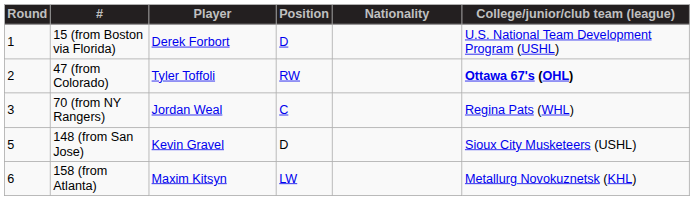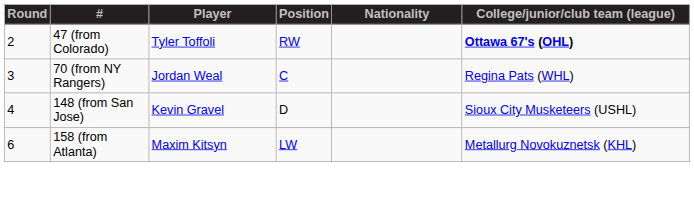- row: 1 | 15 (from Boston via Florida) | Derek Forbort | D | U.S. National Team Development Program (USHL)
148 (from San Jose) | Round: 5 -> 4
